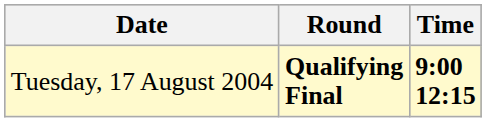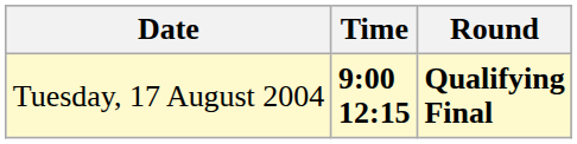columns swapped: Time <-> Round
